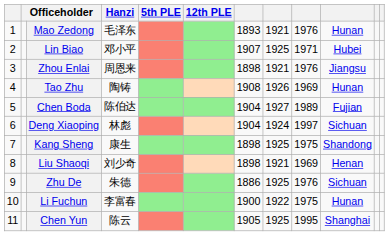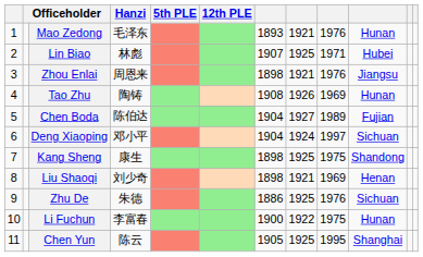Lin Biao | Hanzi: 邓小平 -> 林彪
Deng Xiaoping | Hanzi: 林彪 -> 邓小平
